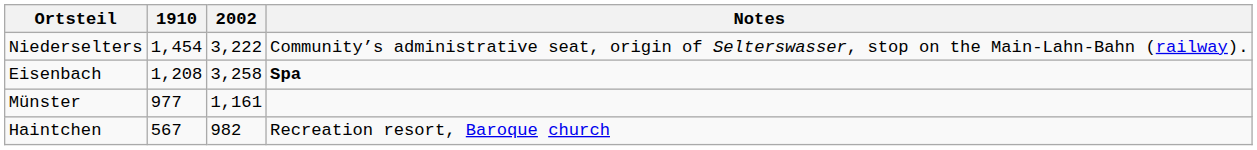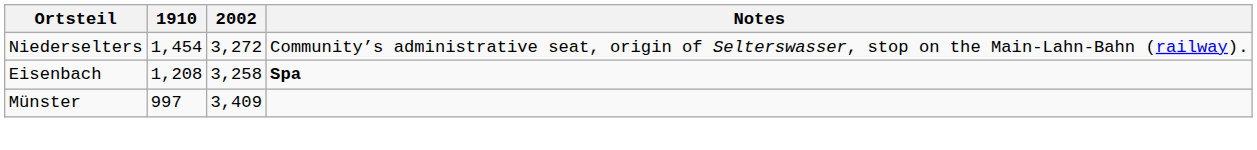Niederselters | 2002: 3,222 -> 3,272
Münster | 1910: 977 -> 997
Münster | 2002: 1,161 -> 3,409
- row: Haintchen | 567 | 982 | Recreation resort, Baroque church
